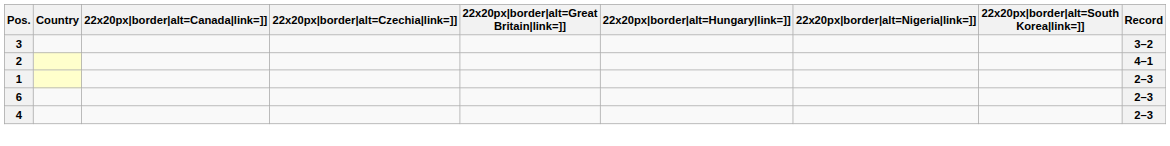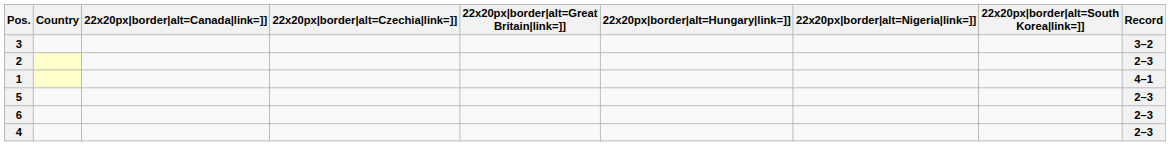2 | Record: 4–1 -> 2–3
1 | Record: 2–3 -> 4–1
+ row: 5 | 2–3
